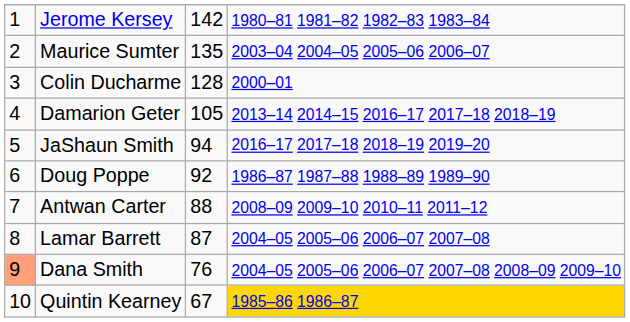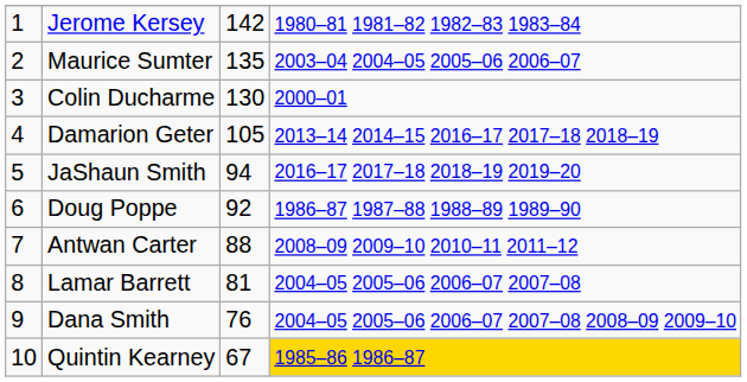Colin Ducharme | column 3: 128 -> 130
Lamar Barrett | column 3: 87 -> 81
Dana Smith | column 1: lightsalmon background -> no background
